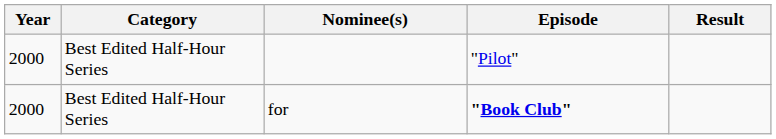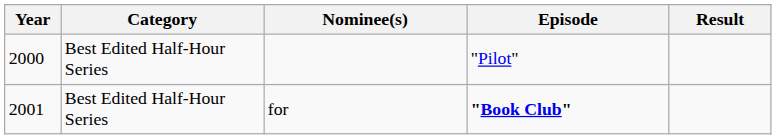for | Year: 2000 -> 2001
